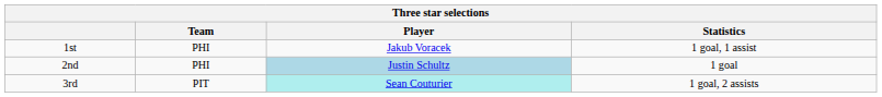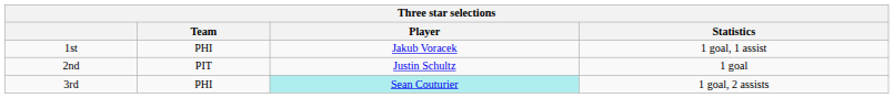2nd | Team: PHI -> PIT
2nd | Player: lightblue background -> no background
3rd | Team: PIT -> PHI
